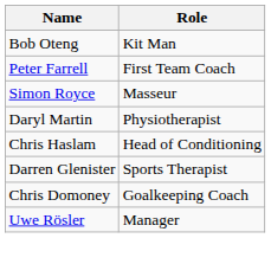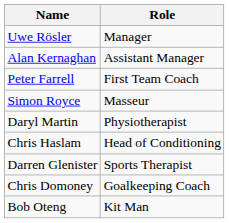rows swapped: Uwe Rösler <-> Bob Oteng
+ row: Alan Kernaghan | Assistant Manager
